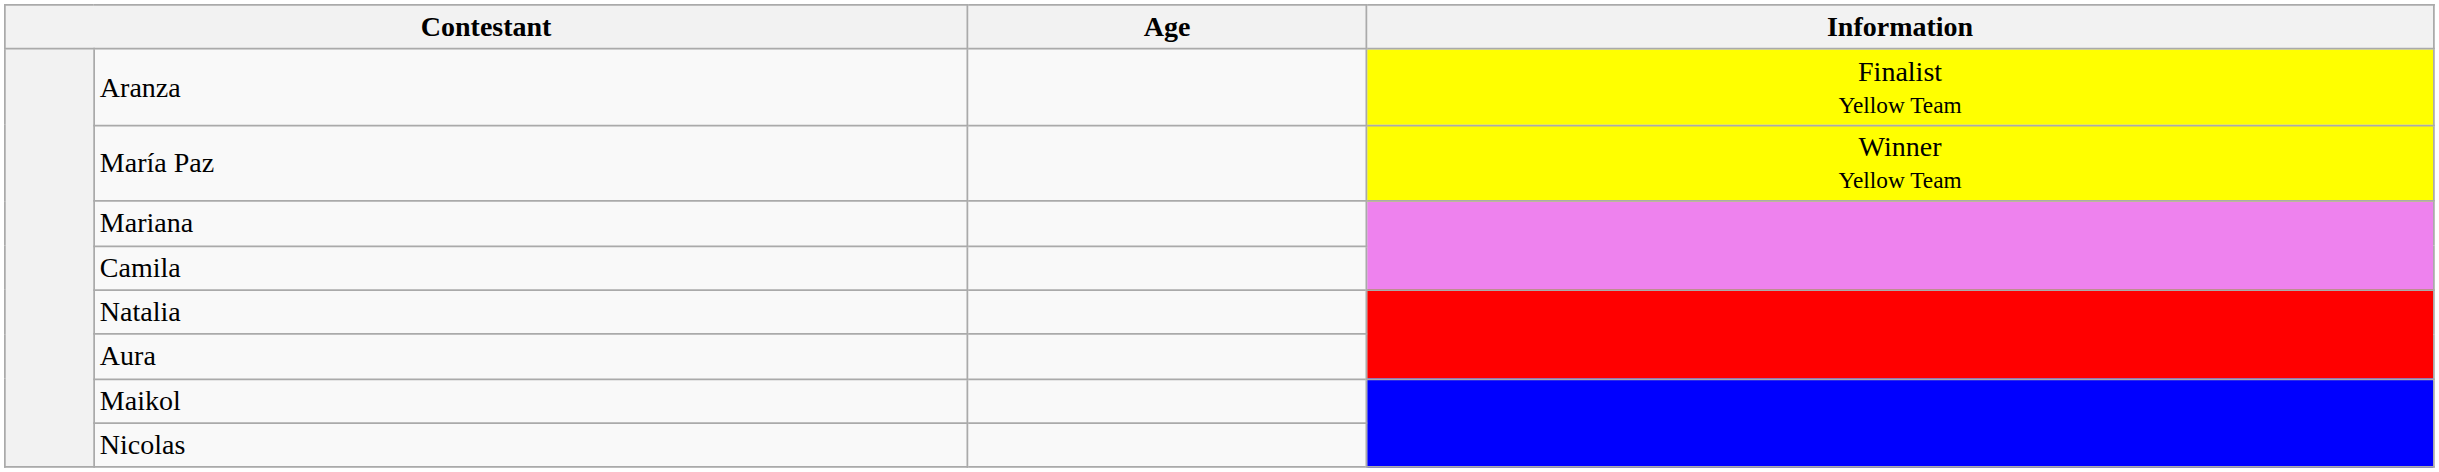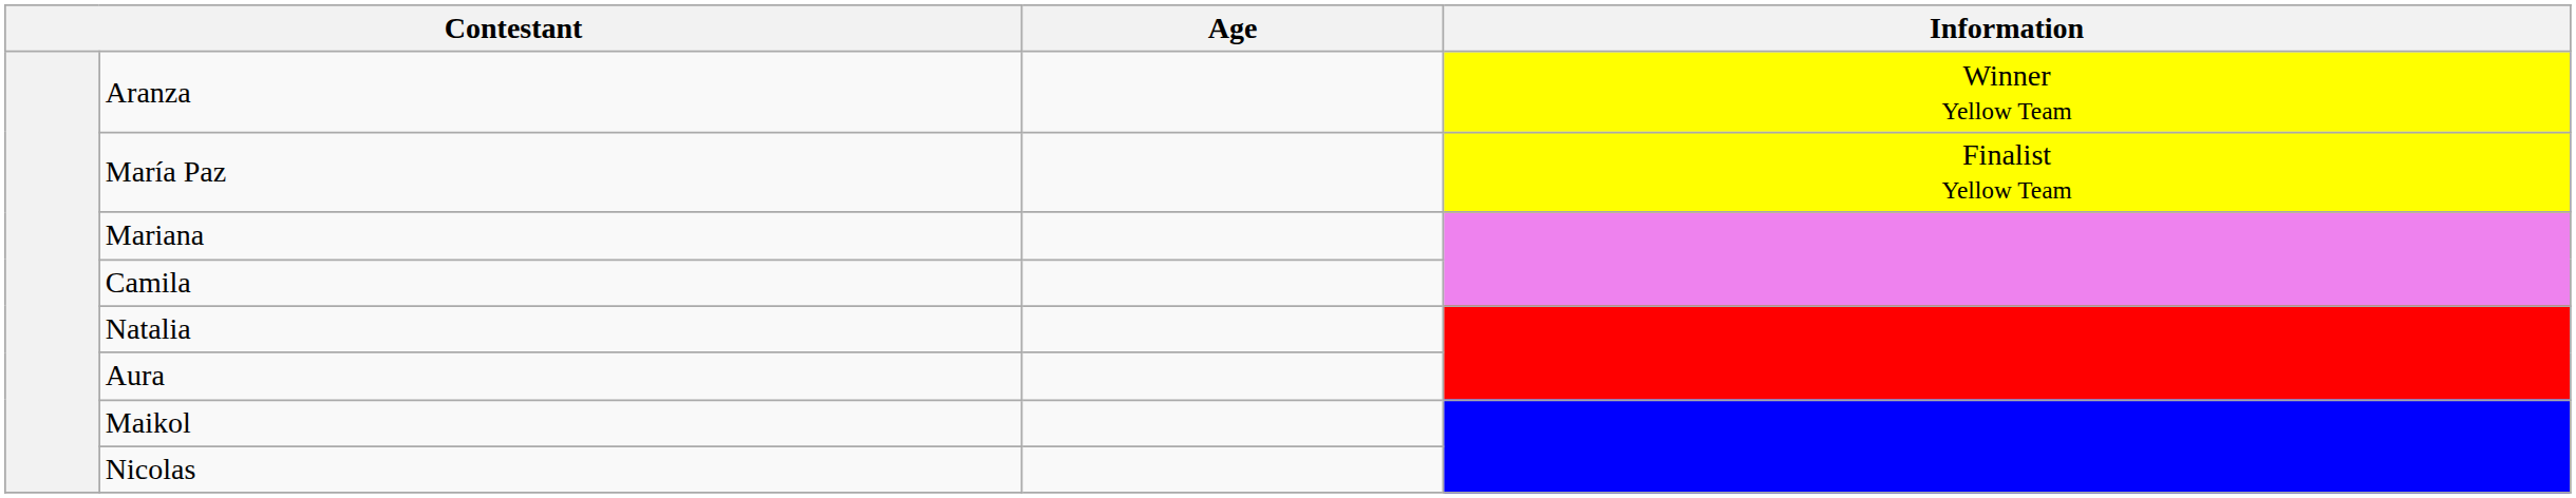Aranza | Information: Finalist Yellow Team -> Winner Yellow Team
María Paz | Information: Winner Yellow Team -> Finalist Yellow Team
